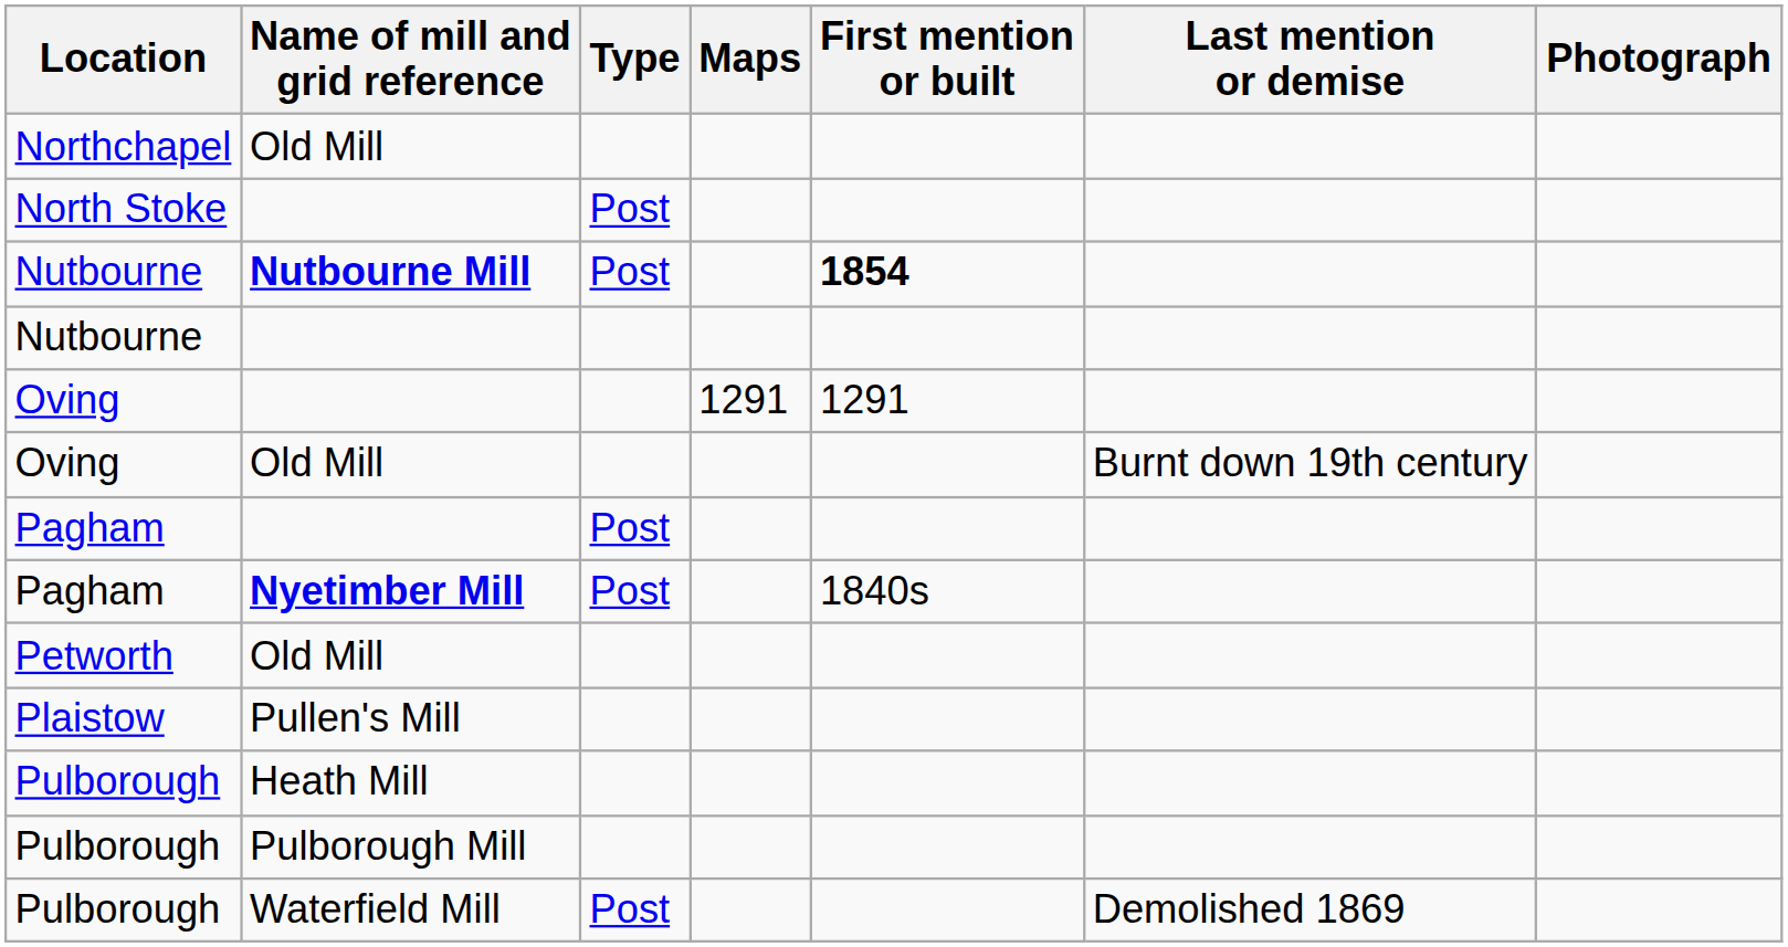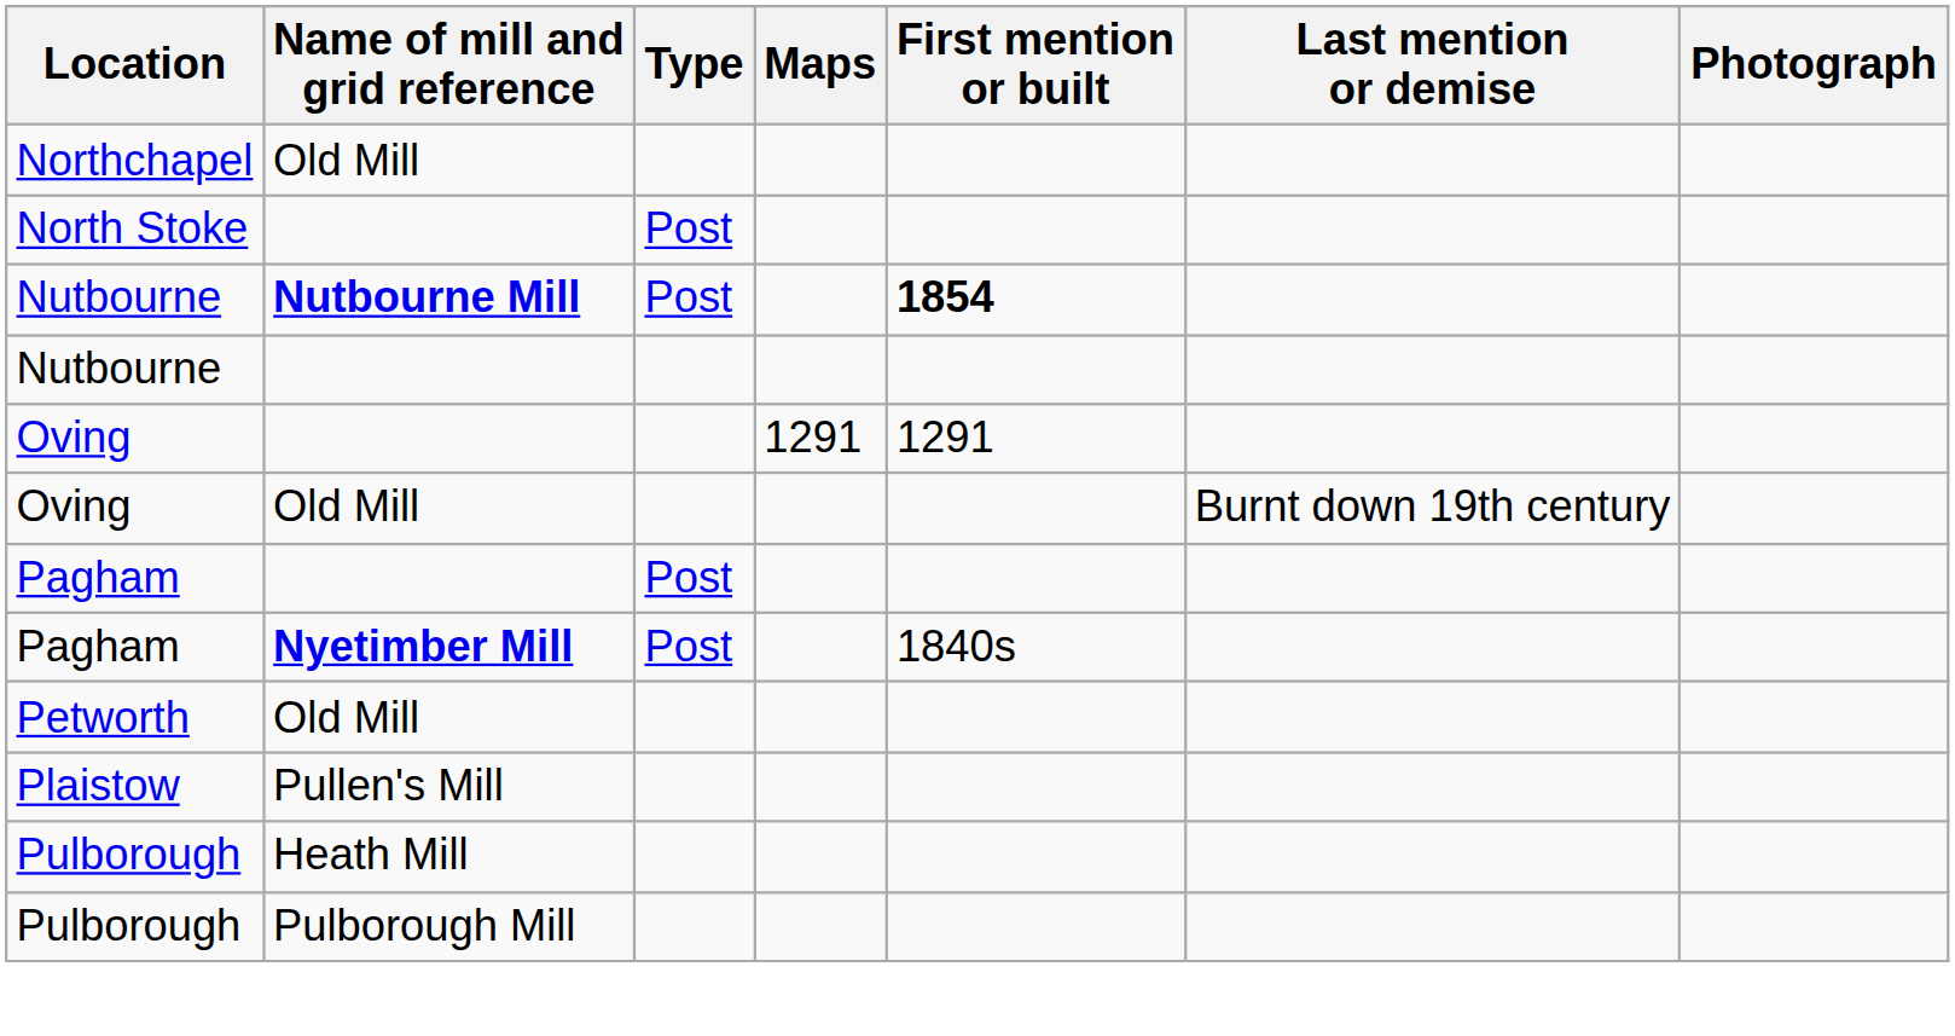- row: Pulborough | Waterfield Mill | Post | Demolished 1869
